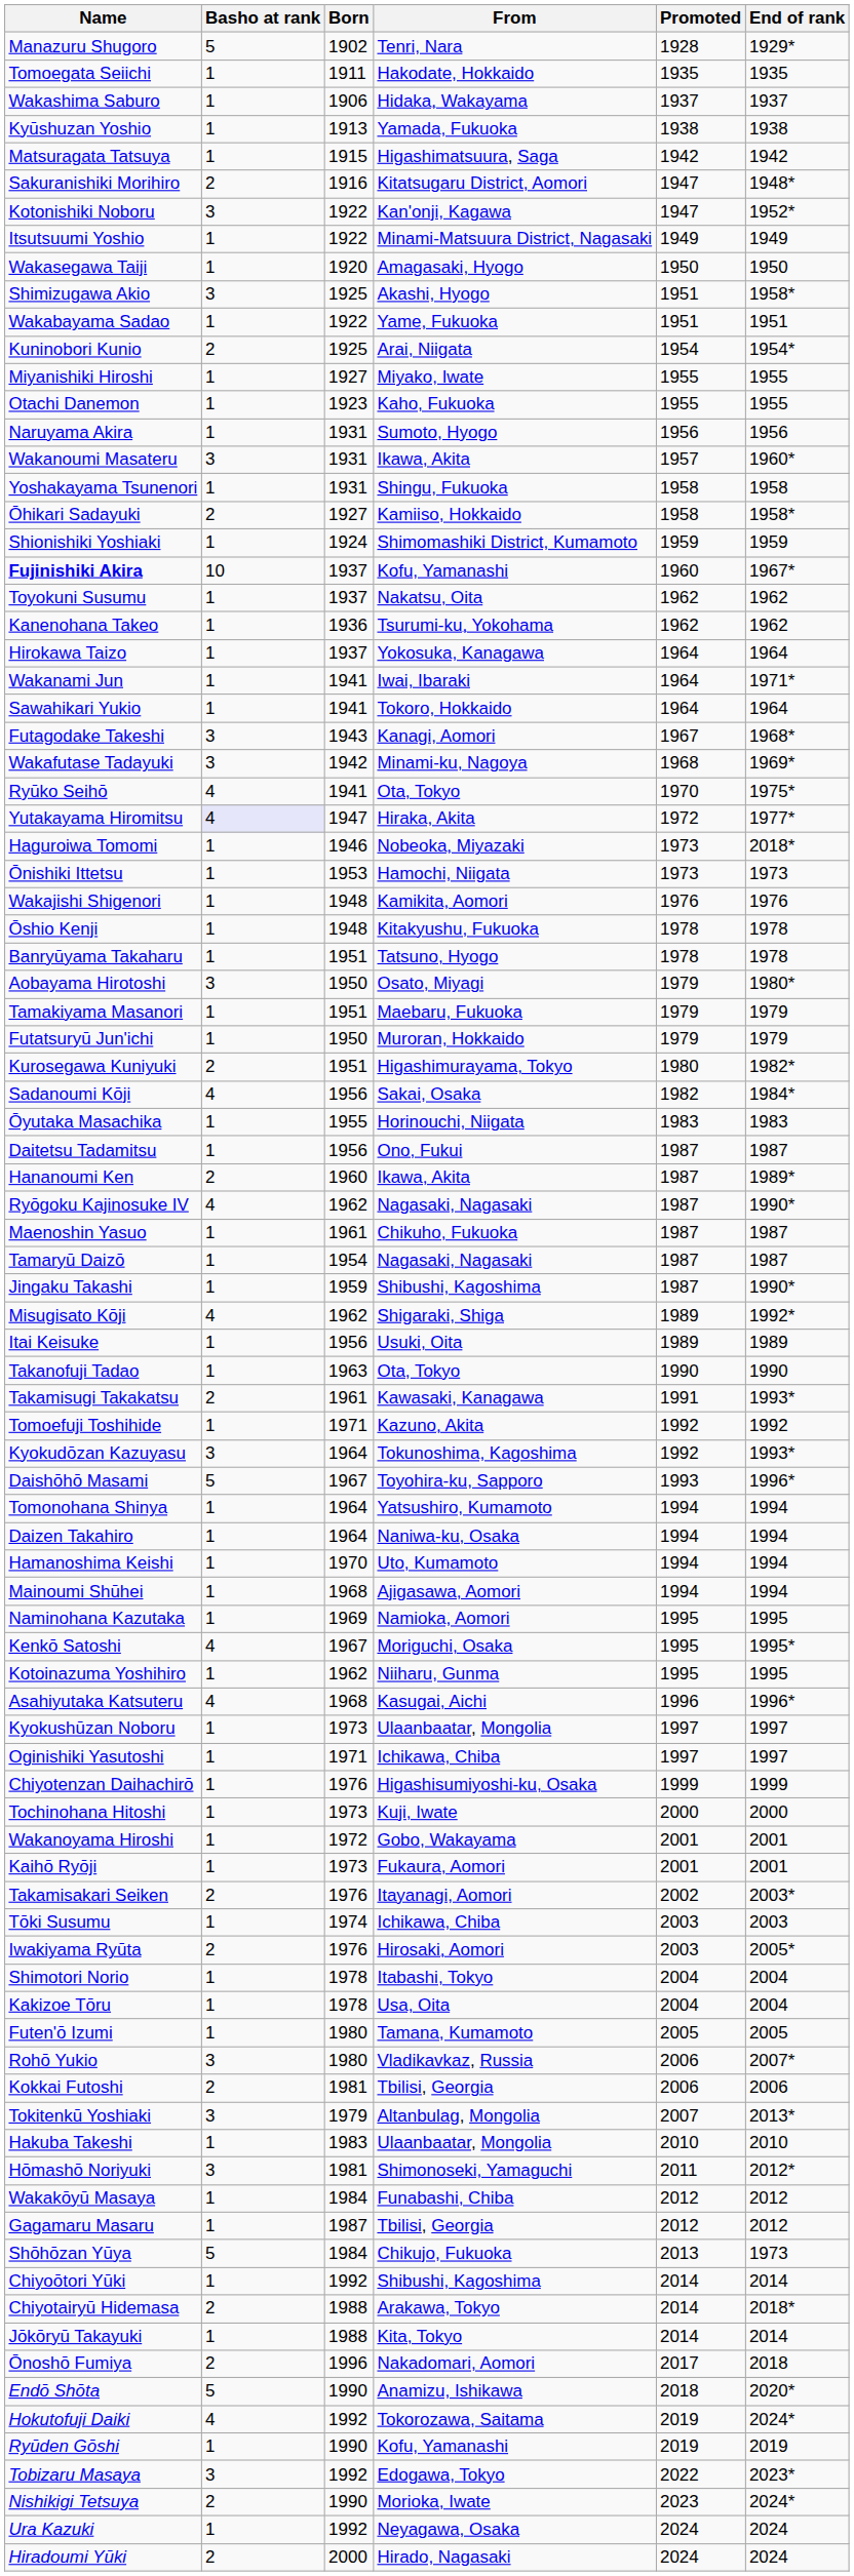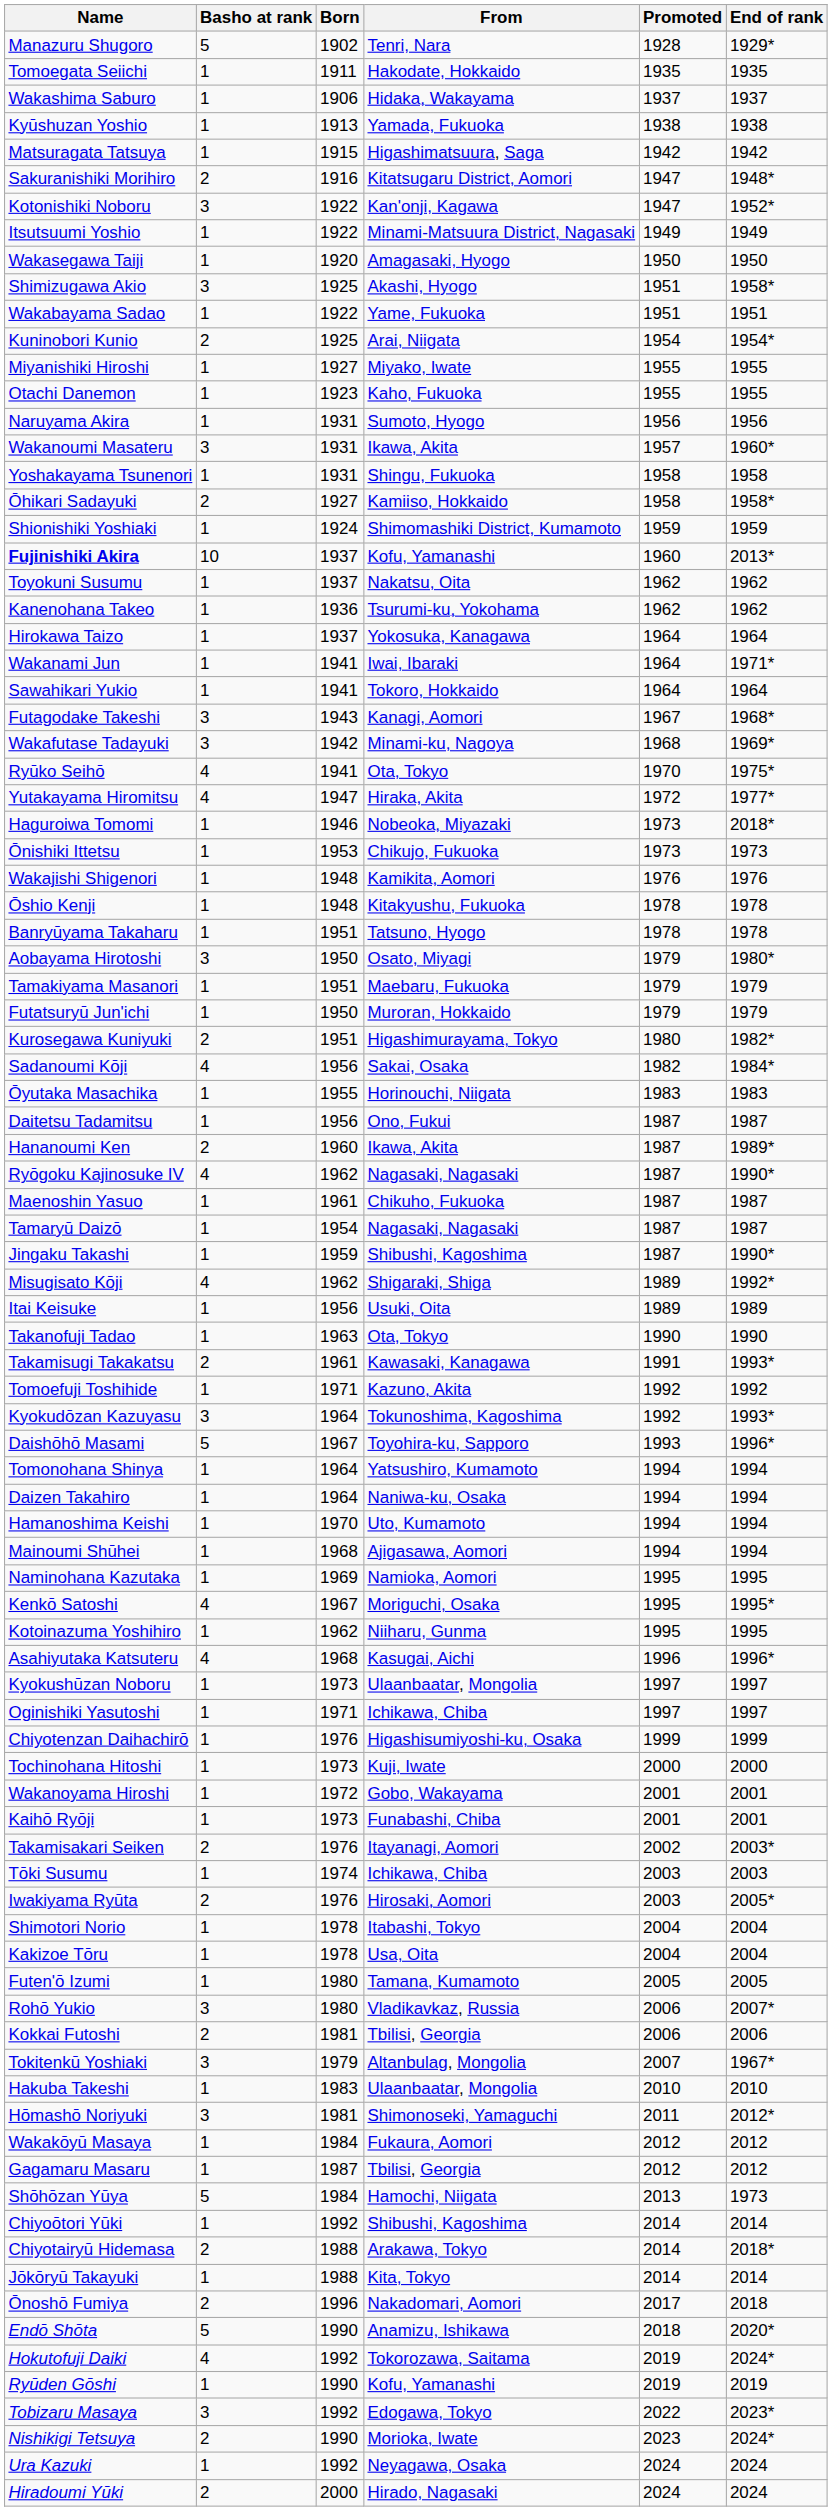Fujinishiki Akira | End of rank: 1967* -> 2013*
Yutakayama Hiromitsu | Basho at rank: lavender background -> no background
Ōnishiki Ittetsu | From: Hamochi, Niigata -> Chikujo, Fukuoka
Kaihō Ryōji | From: Fukaura, Aomori -> Funabashi, Chiba
Tokitenkū Yoshiaki | End of rank: 2013* -> 1967*
Wakakōyū Masaya | From: Funabashi, Chiba -> Fukaura, Aomori
Shōhōzan Yūya | From: Chikujo, Fukuoka -> Hamochi, Niigata
